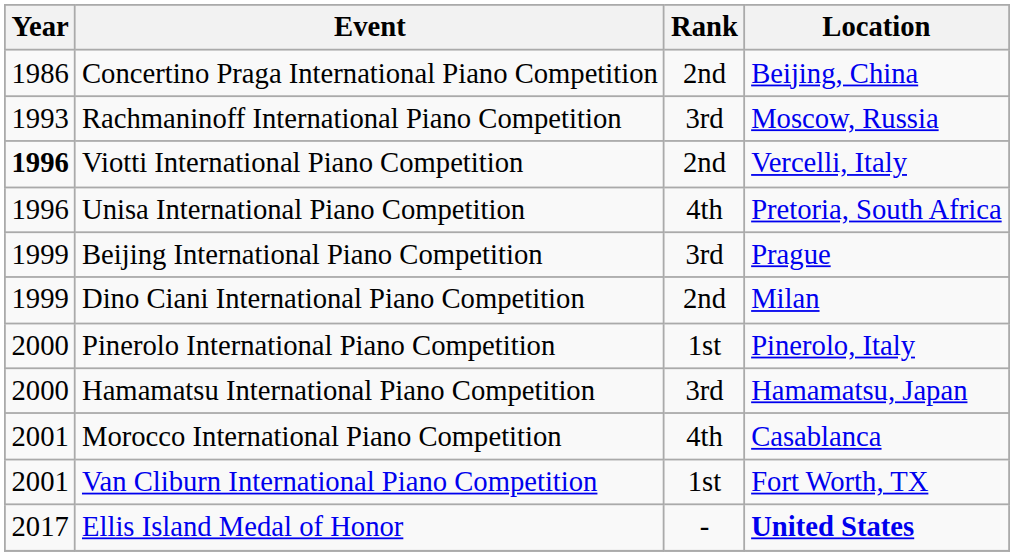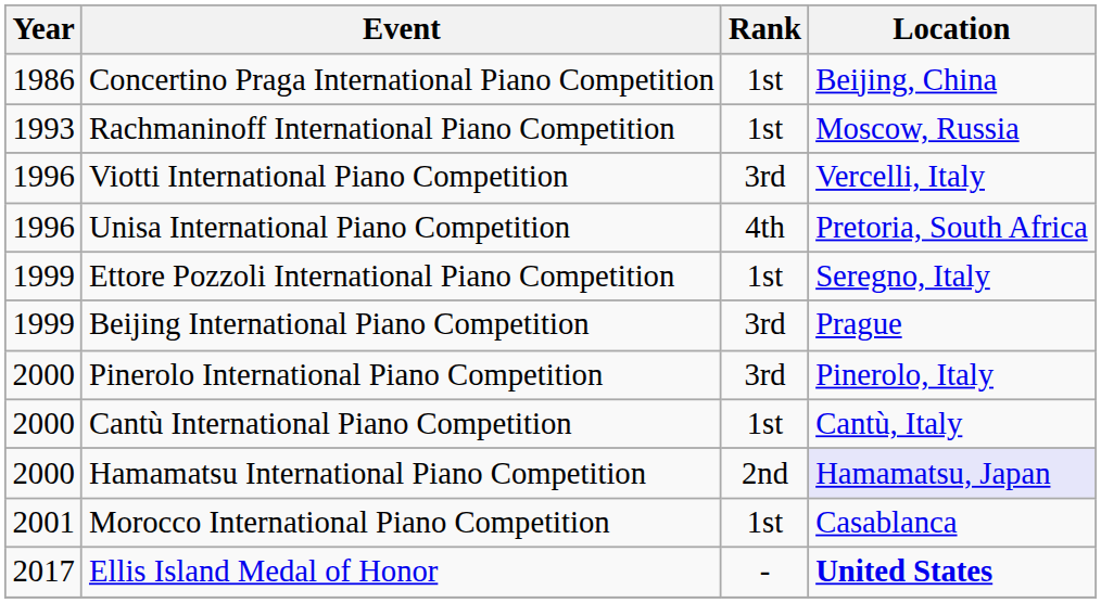Concertino Praga International Piano Competition | Rank: 2nd -> 1st
Rachmaninoff International Piano Competition | Rank: 3rd -> 1st
Viotti International Piano Competition | Year: bold -> normal
Viotti International Piano Competition | Rank: 2nd -> 3rd
+ row: 1999 | Ettore Pozzoli International Piano Competition | 1st | Seregno, Italy
- row: 1999 | Dino Ciani International Piano Competition | 2nd | Milan
Pinerolo International Piano Competition | Rank: 1st -> 3rd
+ row: 2000 | Cantù International Piano Competition | 1st | Cantù, Italy
Hamamatsu International Piano Competition | Rank: 3rd -> 2nd
Hamamatsu International Piano Competition | Location: no background -> lavender background
Morocco International Piano Competition | Rank: 4th -> 1st
- row: 2001 | Van Cliburn International Piano Competition | 1st | Fort Worth, TX
